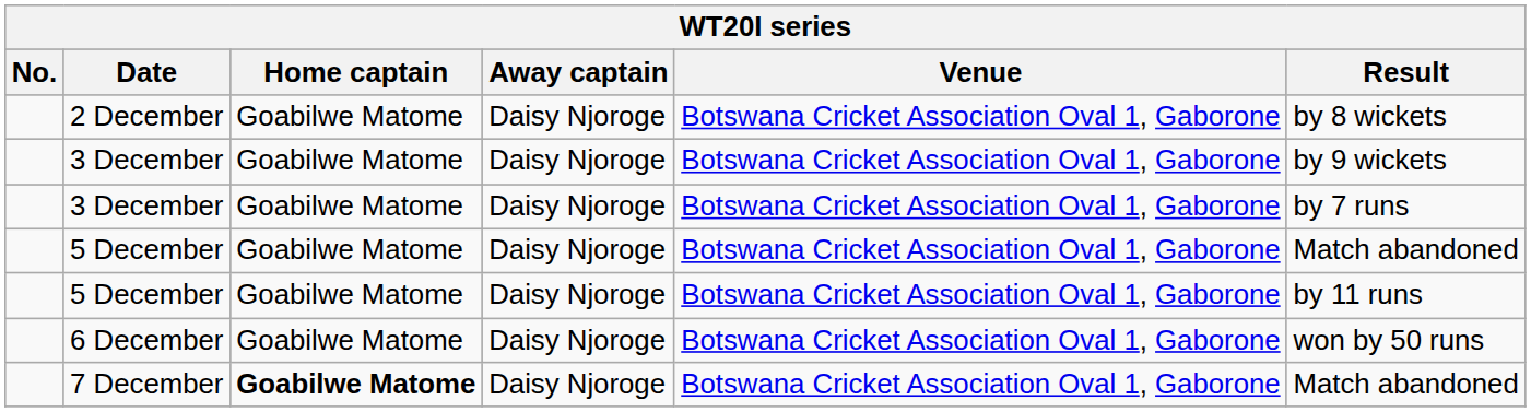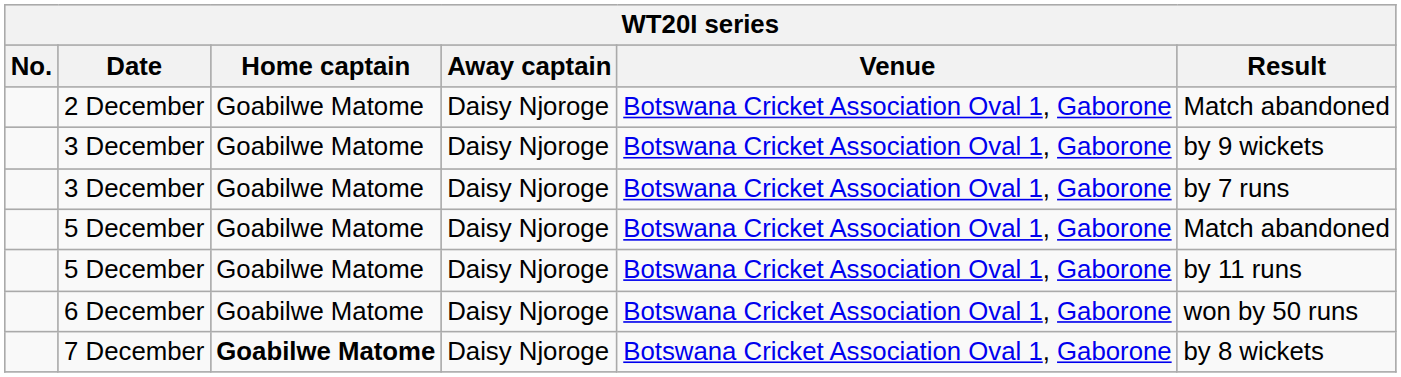2 December | Result: by 8 wickets -> Match abandoned
7 December | Result: Match abandoned -> by 8 wickets
